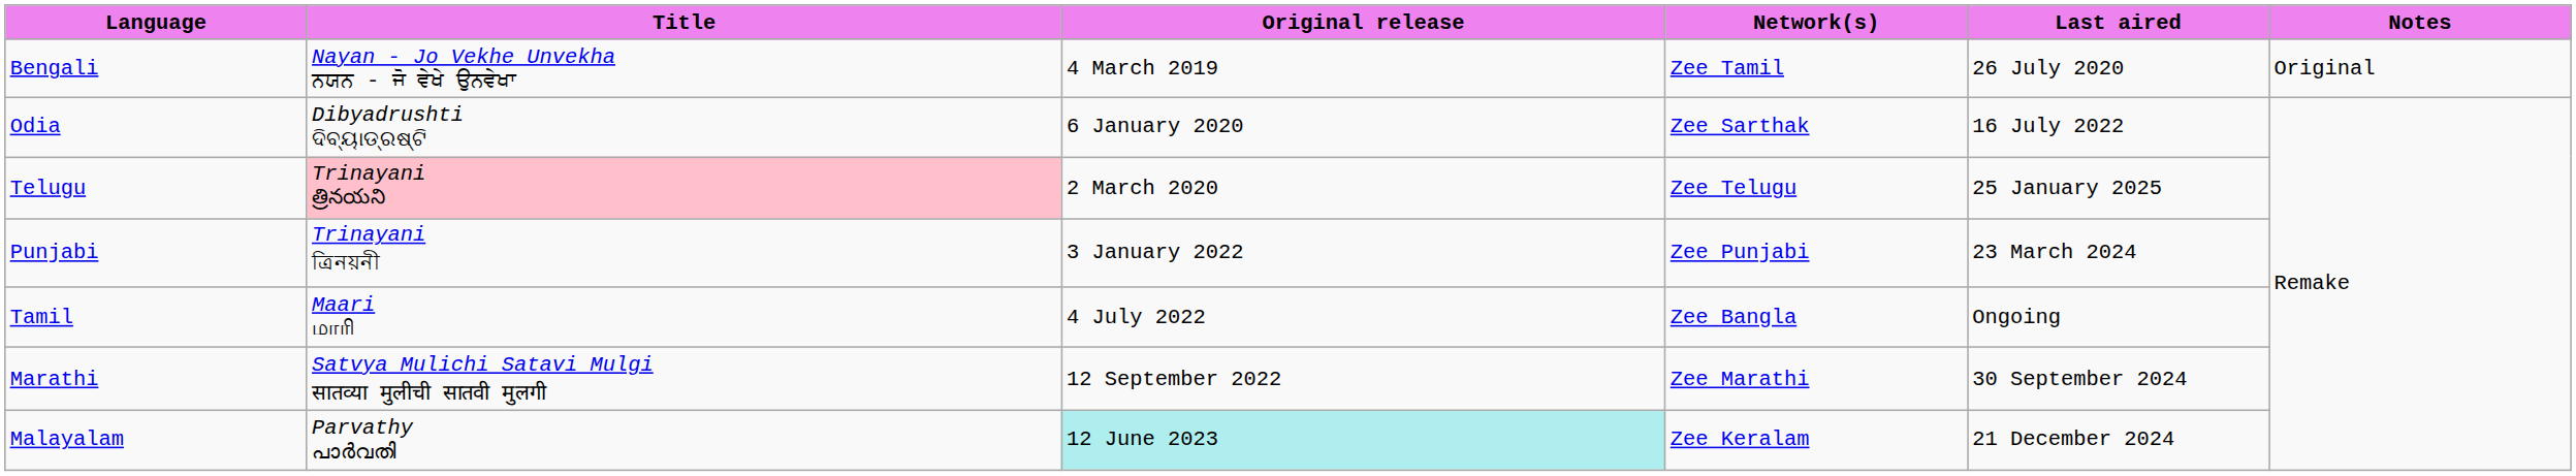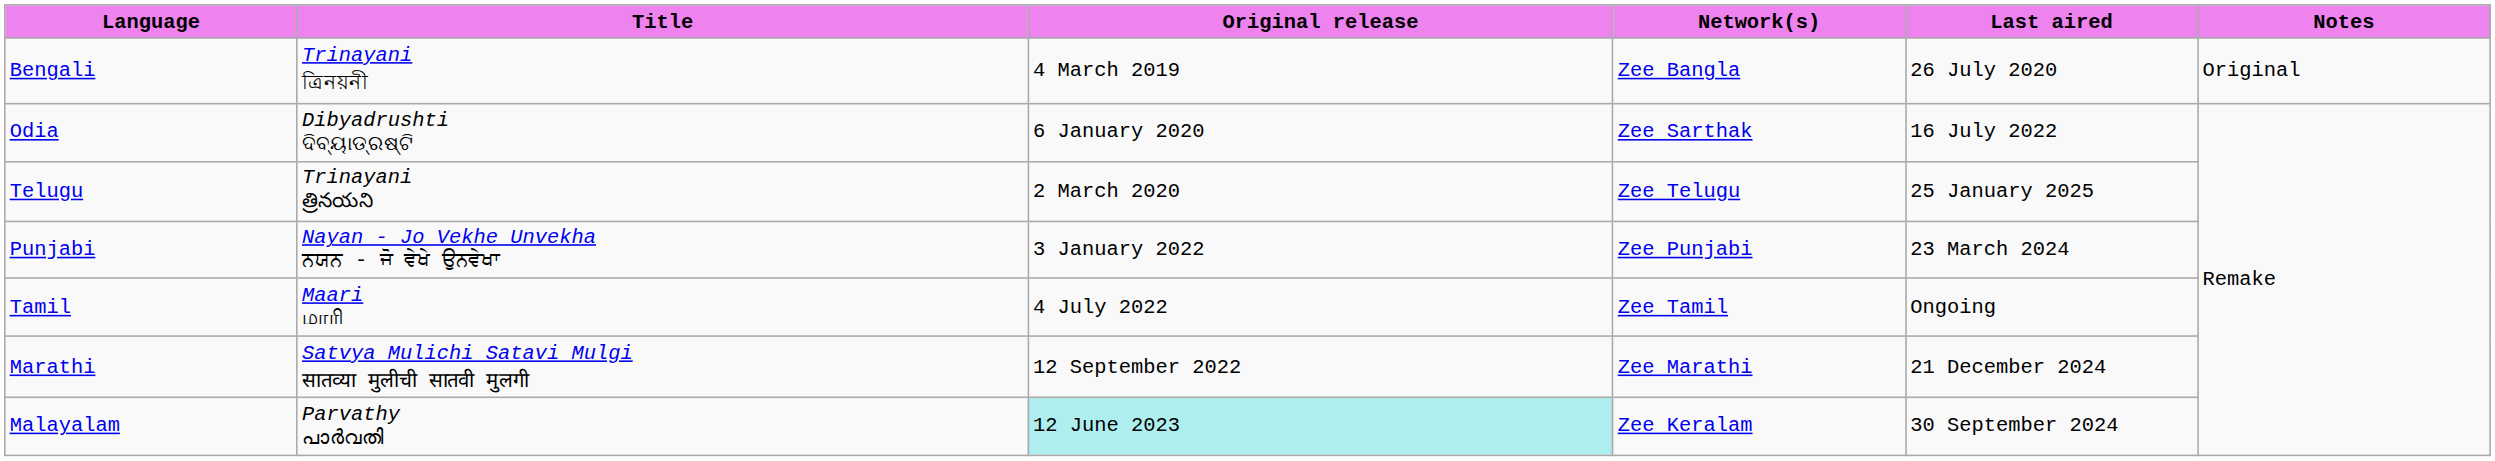Bengali | Title: Nayan - Jo Vekhe Unvekha ਨਯਨ - ਜੋ ਵੇਖੇ ਉਨਵੇਖਾ -> Trinayani ত্রিনয়নী
Bengali | Network(s): Zee Tamil -> Zee Bangla
Telugu | Title: pink background -> no background
Punjabi | Title: Trinayani ত্রিনয়নী -> Nayan - Jo Vekhe Unvekha ਨਯਨ - ਜੋ ਵੇਖੇ ਉਨਵੇਖਾ
Tamil | Network(s): Zee Bangla -> Zee Tamil
Marathi | Last aired: 30 September 2024 -> 21 December 2024
Malayalam | Last aired: 21 December 2024 -> 30 September 2024
